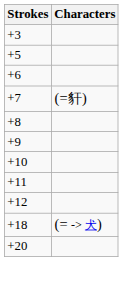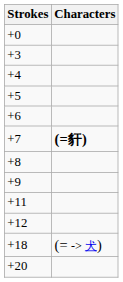+ row: +0
+ row: +4
+7 | Characters: normal -> bold
- row: +10
